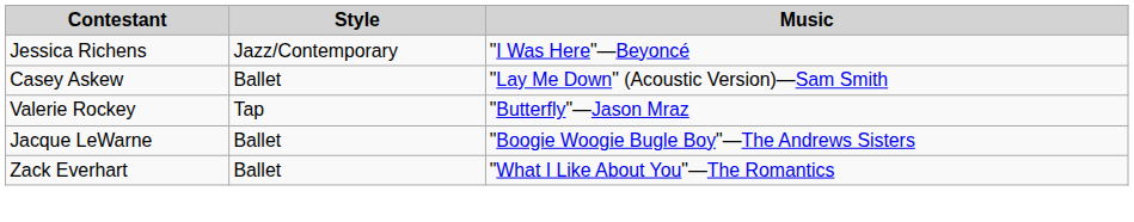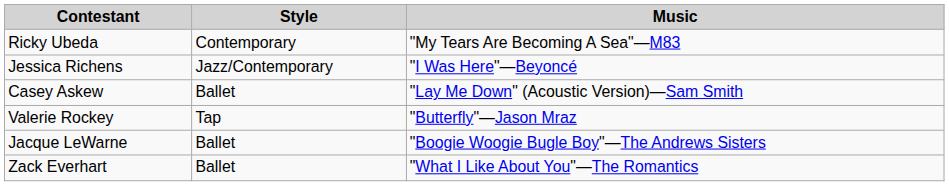+ row: Ricky Ubeda | Contemporary | "My Tears Are Becoming A Sea"—M83
